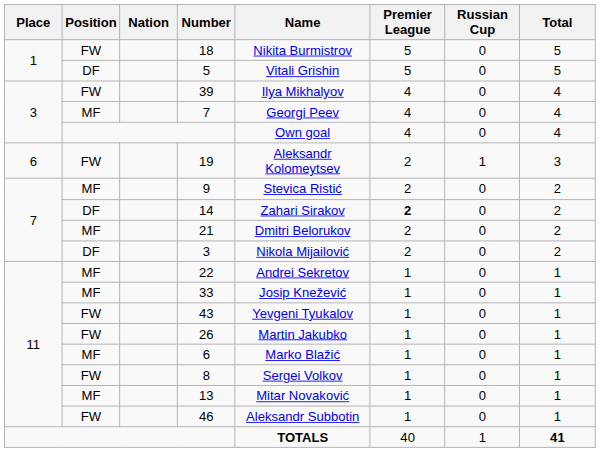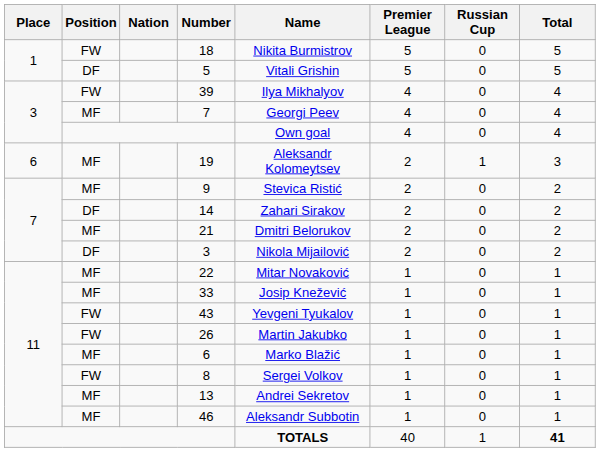19 | Position: FW -> MF
14 | Premier League: bold -> normal
22 | Name: Andrei Sekretov -> Mitar Novaković
13 | Name: Mitar Novaković -> Andrei Sekretov
46 | Position: FW -> MF
